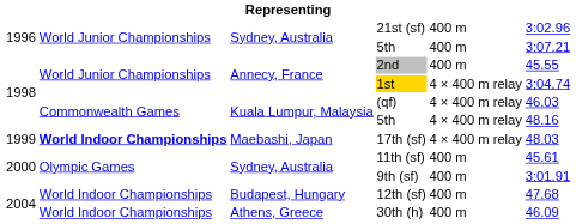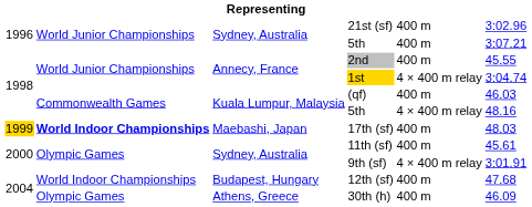(qf) | column 5: 4 × 400 m relay -> 400 m
17th (sf) | column 1: no background -> gold background
17th (sf) | column 5: 4 × 400 m relay -> 400 m
9th (sf) | column 5: 400 m -> 4 × 400 m relay
30th (h) | column 2: World Indoor Championships -> Olympic Games
